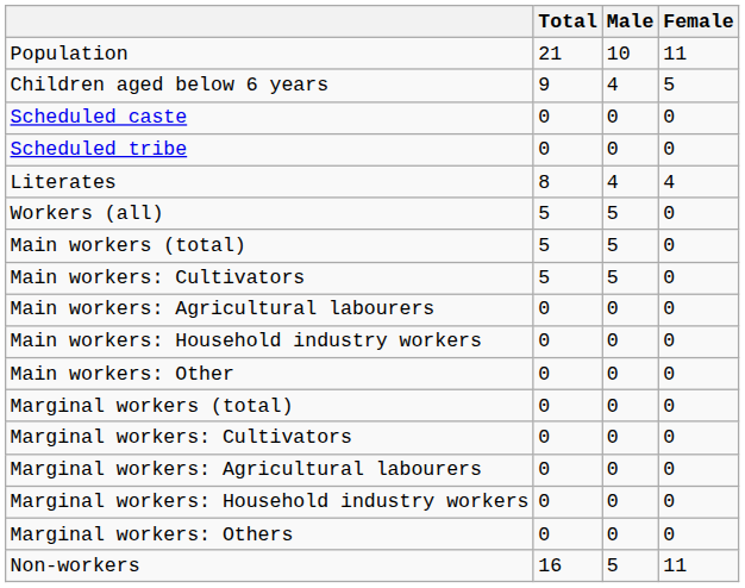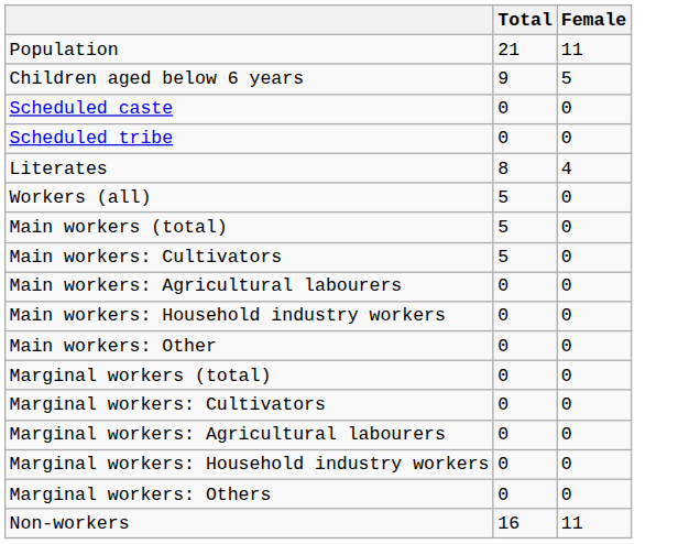- column: Male | 10 | 4 | 0 | 0 | 4 | 5 | 5 | 5 | 0 | 0 | 0 | 0 | 0 | 0 | 0 | 0 | 5
